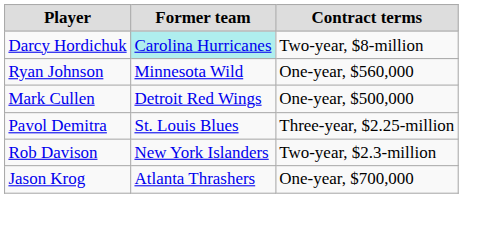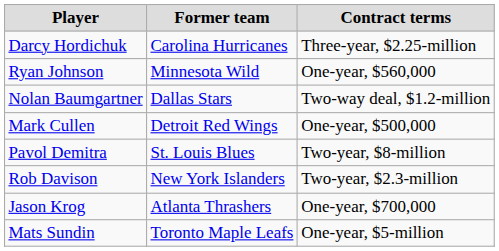Darcy Hordichuk | Former team: paleturquoise background -> no background
Darcy Hordichuk | Contract terms: Two-year, $8-million -> Three-year, $2.25-million
+ row: Nolan Baumgartner | Dallas Stars | Two-way deal, $1.2-million
Pavol Demitra | Contract terms: Three-year, $2.25-million -> Two-year, $8-million
+ row: Mats Sundin | Toronto Maple Leafs | One-year, $5-million
